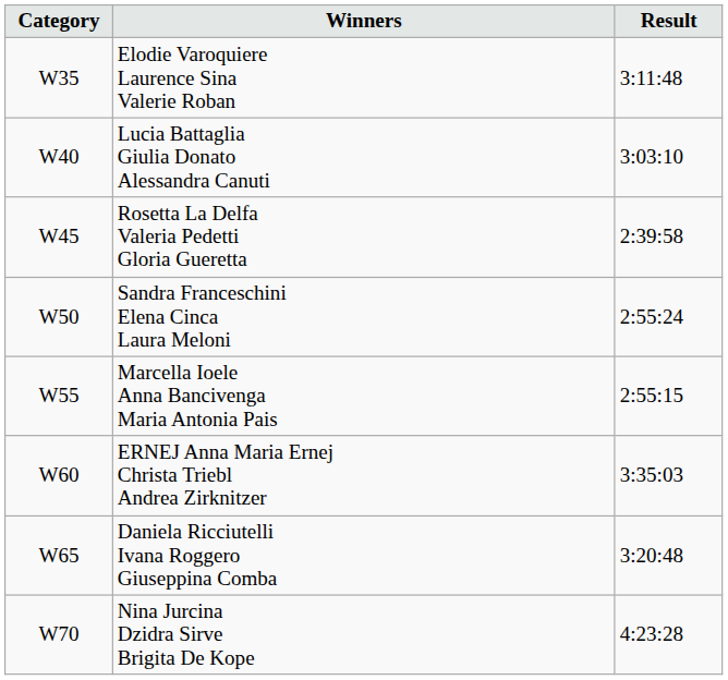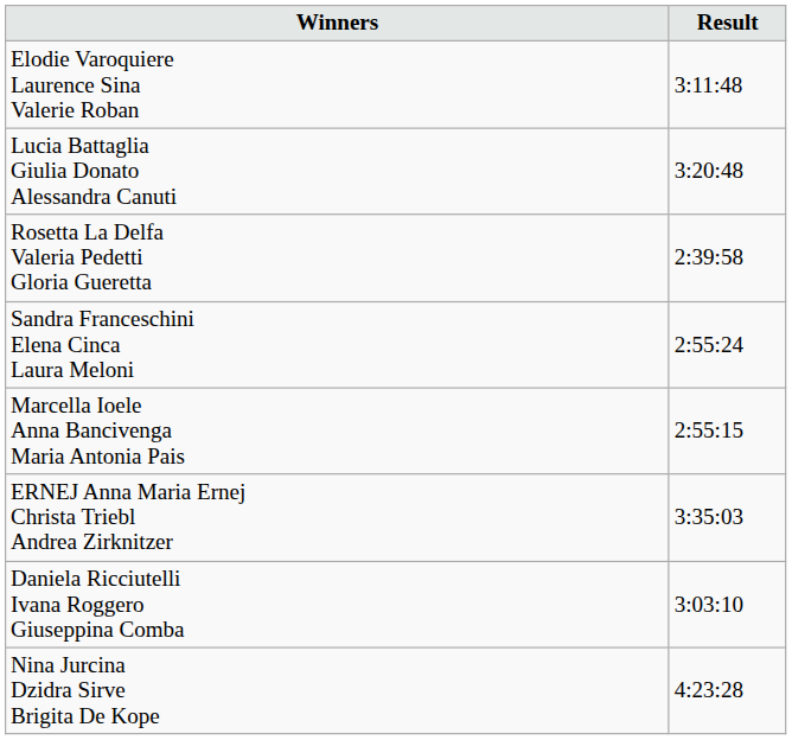- column: Category | W35 | W40 | W45 | W50 | W55 | W60 | W65 | W70
Lucia Battaglia Giulia Donato Alessandra Canuti | Result: 3:03:10 -> 3:20:48
Daniela Ricciutelli Ivana Roggero Giuseppina Comba | Result: 3:20:48 -> 3:03:10
